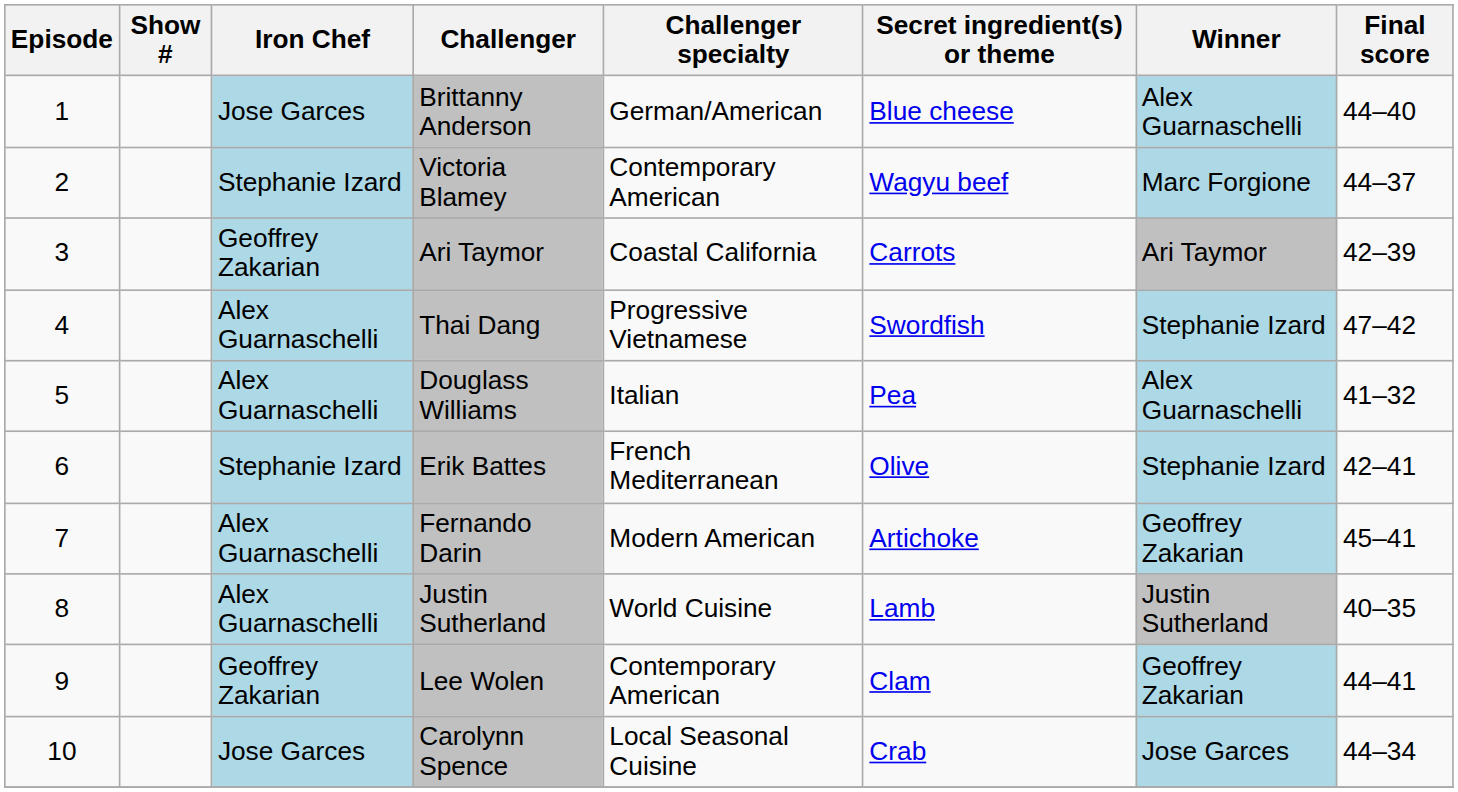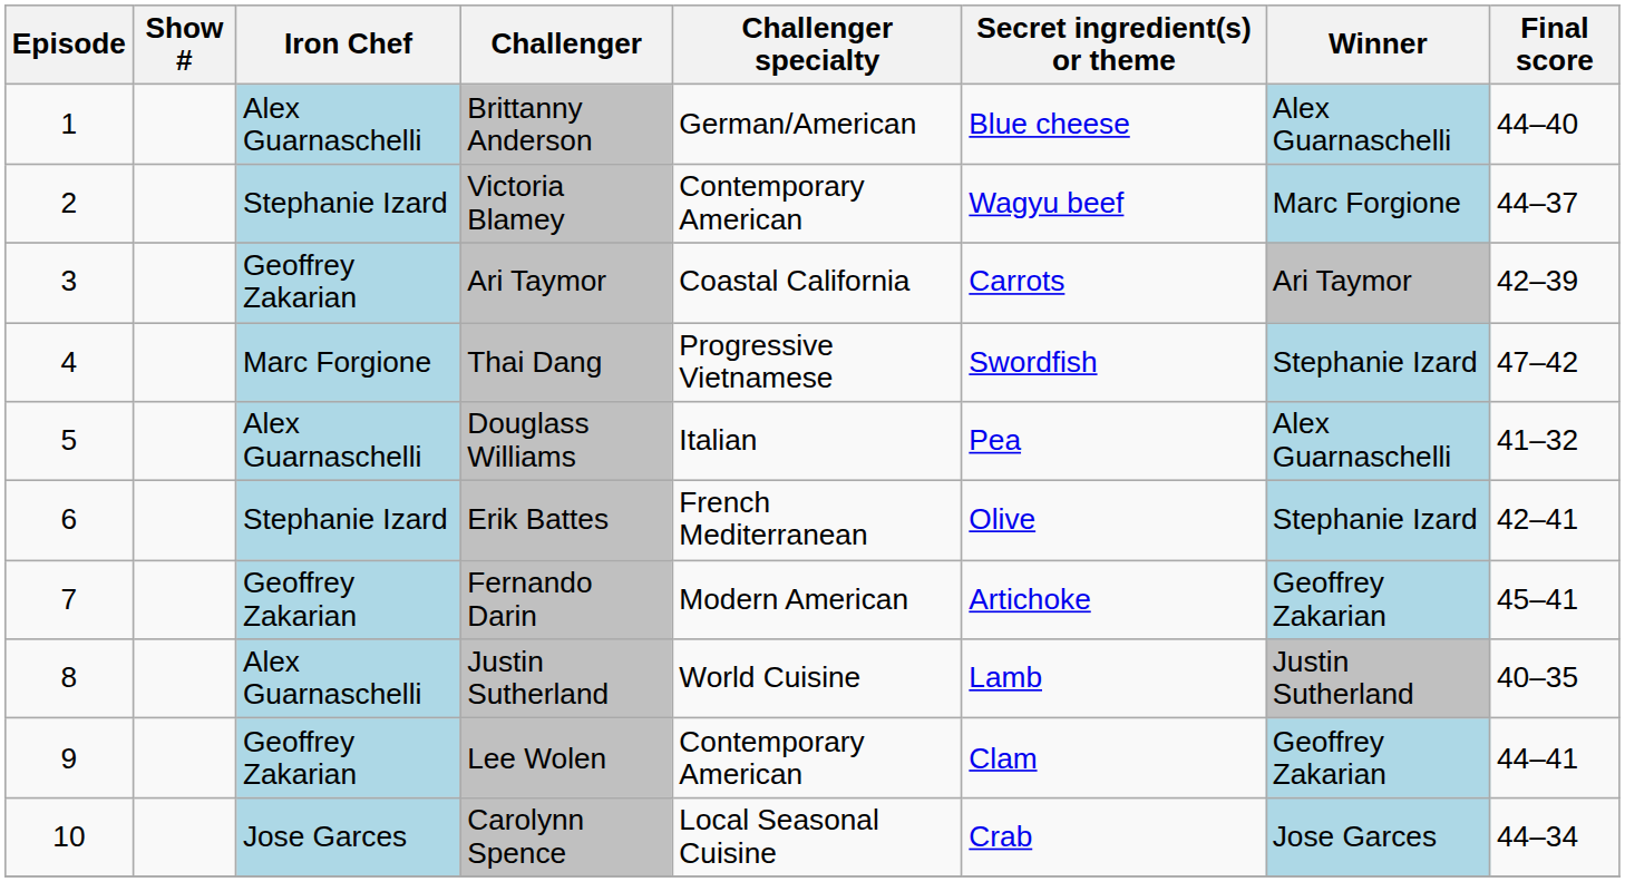Brittanny Anderson | Iron Chef: Jose Garces -> Alex Guarnaschelli
Thai Dang | Iron Chef: Alex Guarnaschelli -> Marc Forgione
Fernando Darin | Iron Chef: Alex Guarnaschelli -> Geoffrey Zakarian
